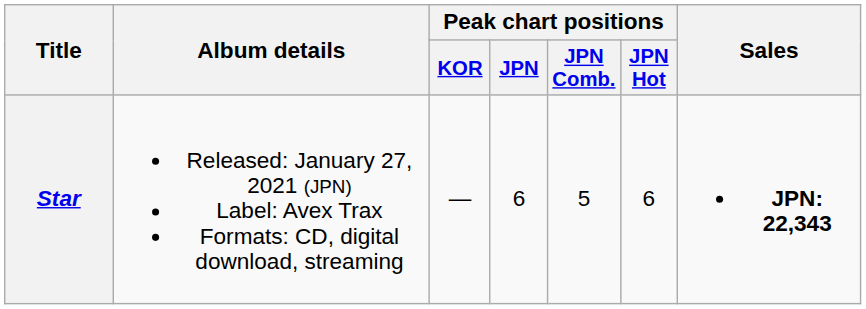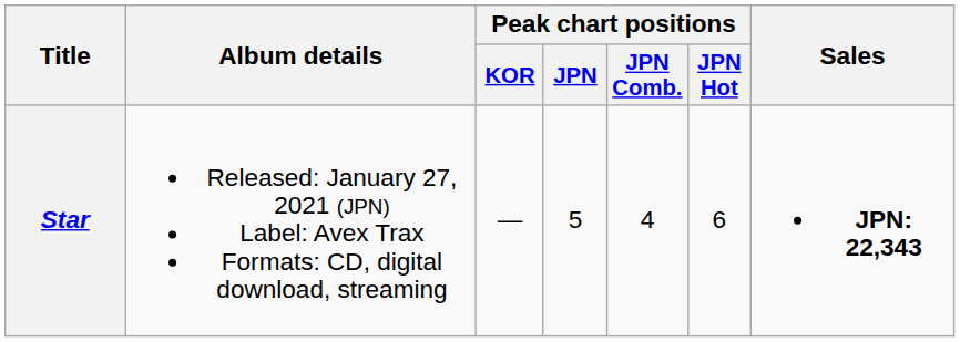Star | Peak chart positions / JPN: 6 -> 5
Star | Peak chart positions / JPN Comb.: 5 -> 4
